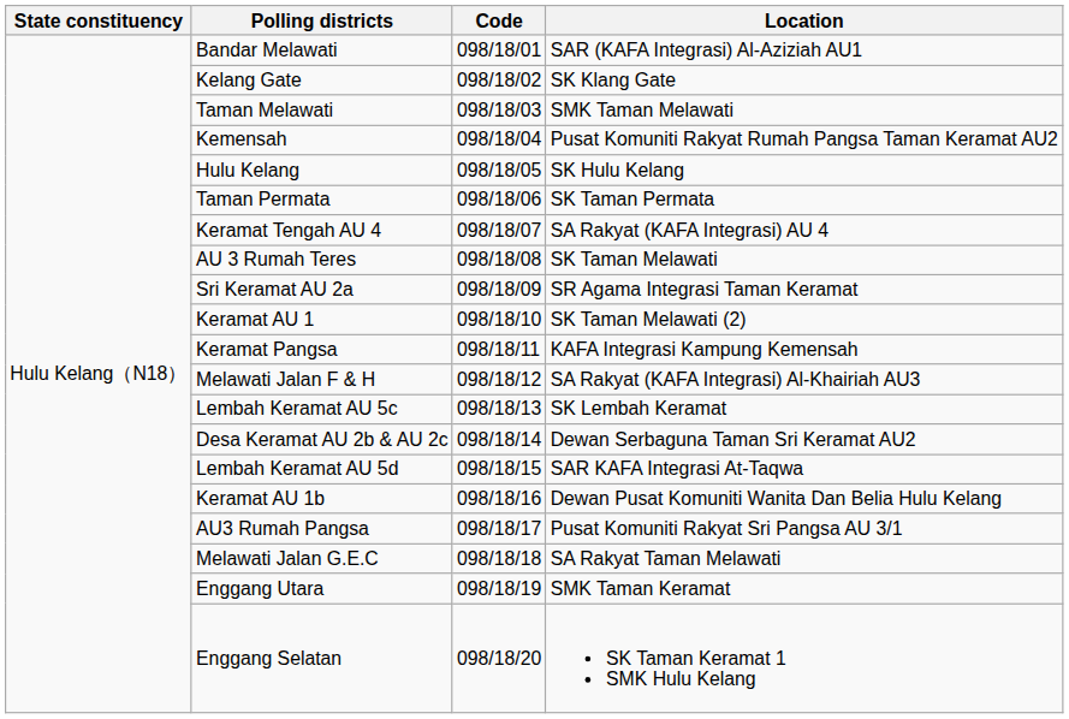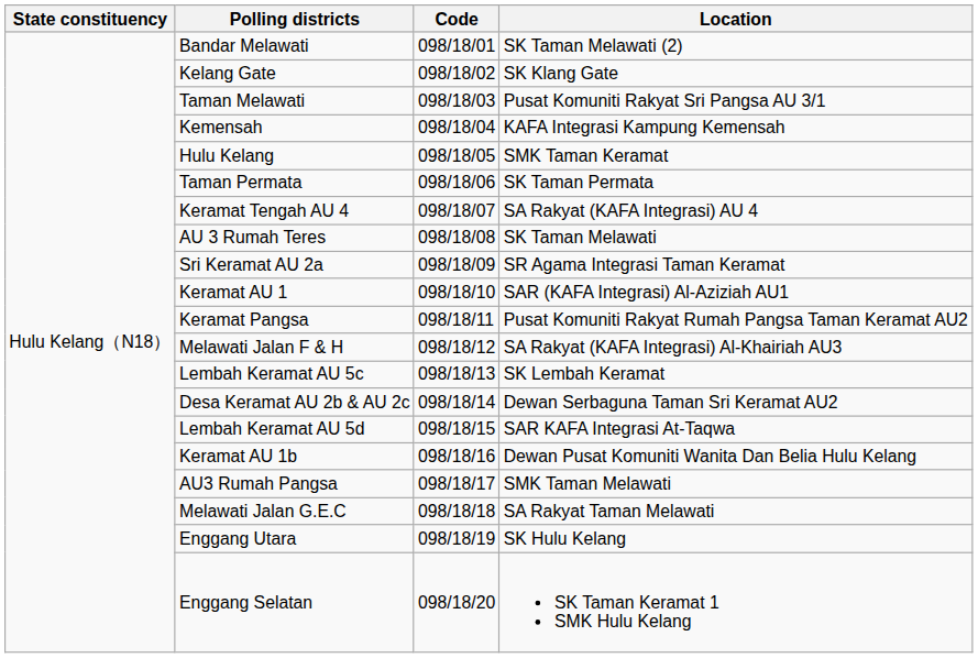Bandar Melawati | Location: SAR (KAFA Integrasi) Al-Aziziah AU1 -> SK Taman Melawati (2)
Taman Melawati | Location: SMK Taman Melawati -> Pusat Komuniti Rakyat Sri Pangsa AU 3/1
Kemensah | Location: Pusat Komuniti Rakyat Rumah Pangsa Taman Keramat AU2 -> KAFA Integrasi Kampung Kemensah
Hulu Kelang | Location: SK Hulu Kelang -> SMK Taman Keramat
Keramat AU 1 | Location: SK Taman Melawati (2) -> SAR (KAFA Integrasi) Al-Aziziah AU1
Keramat Pangsa | Location: KAFA Integrasi Kampung Kemensah -> Pusat Komuniti Rakyat Rumah Pangsa Taman Keramat AU2
AU3 Rumah Pangsa | Location: Pusat Komuniti Rakyat Sri Pangsa AU 3/1 -> SMK Taman Melawati
Enggang Utara | Location: SMK Taman Keramat -> SK Hulu Kelang
